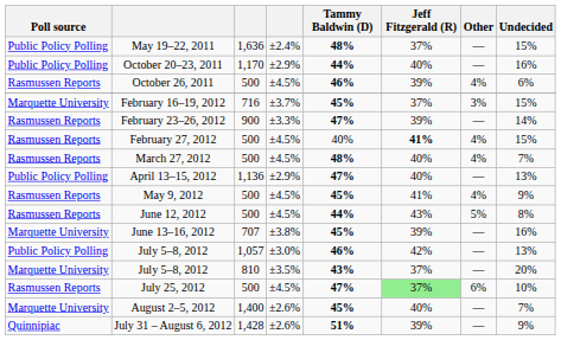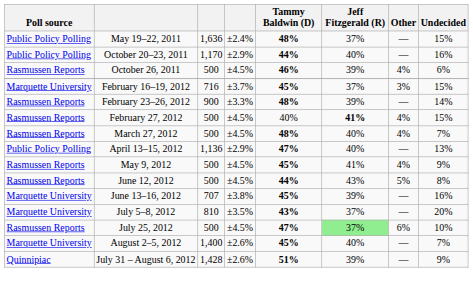February 23–26, 2012 | Tammy Baldwin (D): 47% -> 48%
- row: Public Policy Polling | July 5–8, 2012 | 1,057 | ±3.0% | 46% | 42% | — | 13%
